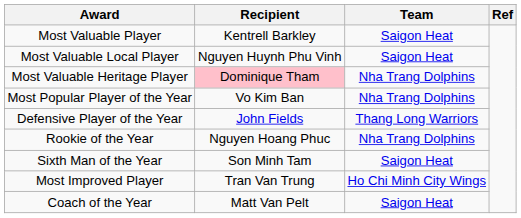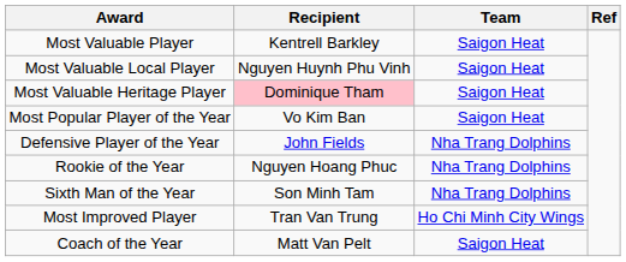Most Valuable Heritage Player | Team: Nha Trang Dolphins -> Saigon Heat
Most Popular Player of the Year | Team: Nha Trang Dolphins -> Saigon Heat
Defensive Player of the Year | Team: Thang Long Warriors -> Nha Trang Dolphins
Sixth Man of the Year | Team: Saigon Heat -> Nha Trang Dolphins
